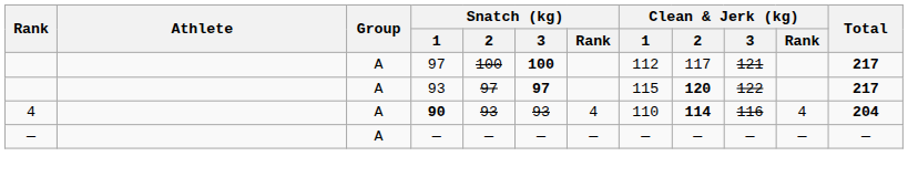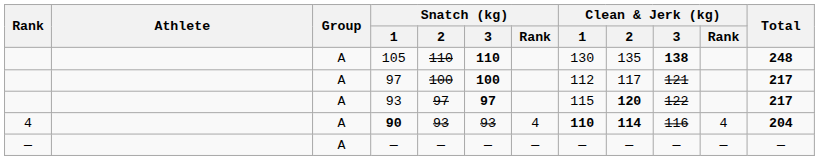+ row: A | 105 | 110 | 110 | 130 | 135 | 138 | 248
90 | Clean & Jerk (kg) / 1: normal -> bold
